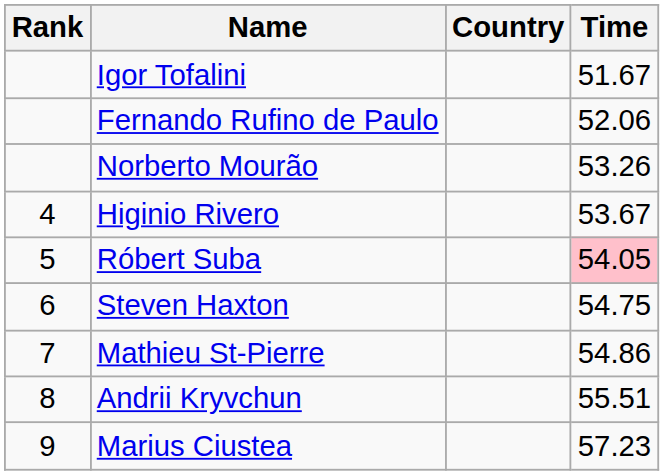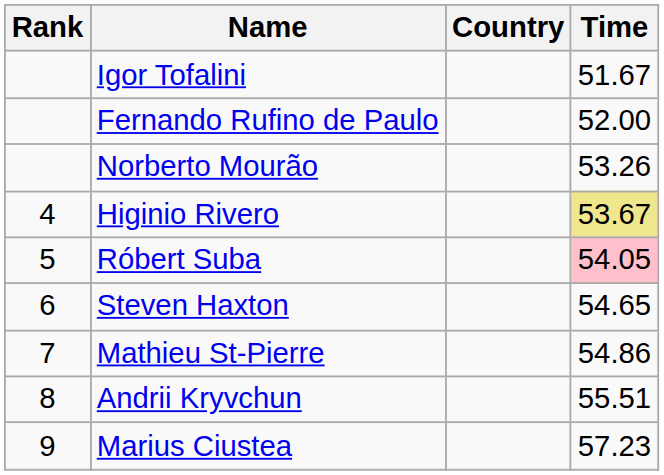Fernando Rufino de Paulo | Time: 52.06 -> 52.00
Higinio Rivero | Time: no background -> khaki background
Steven Haxton | Time: 54.75 -> 54.65
